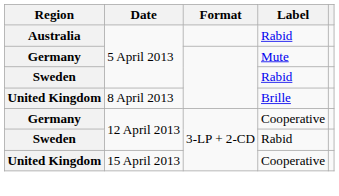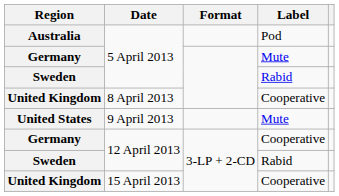Australia | Label: Rabid -> Pod
United Kingdom / 8 April 2013 | Label: Brille -> Cooperative
+ row: United States | 9 April 2013 | Mute
